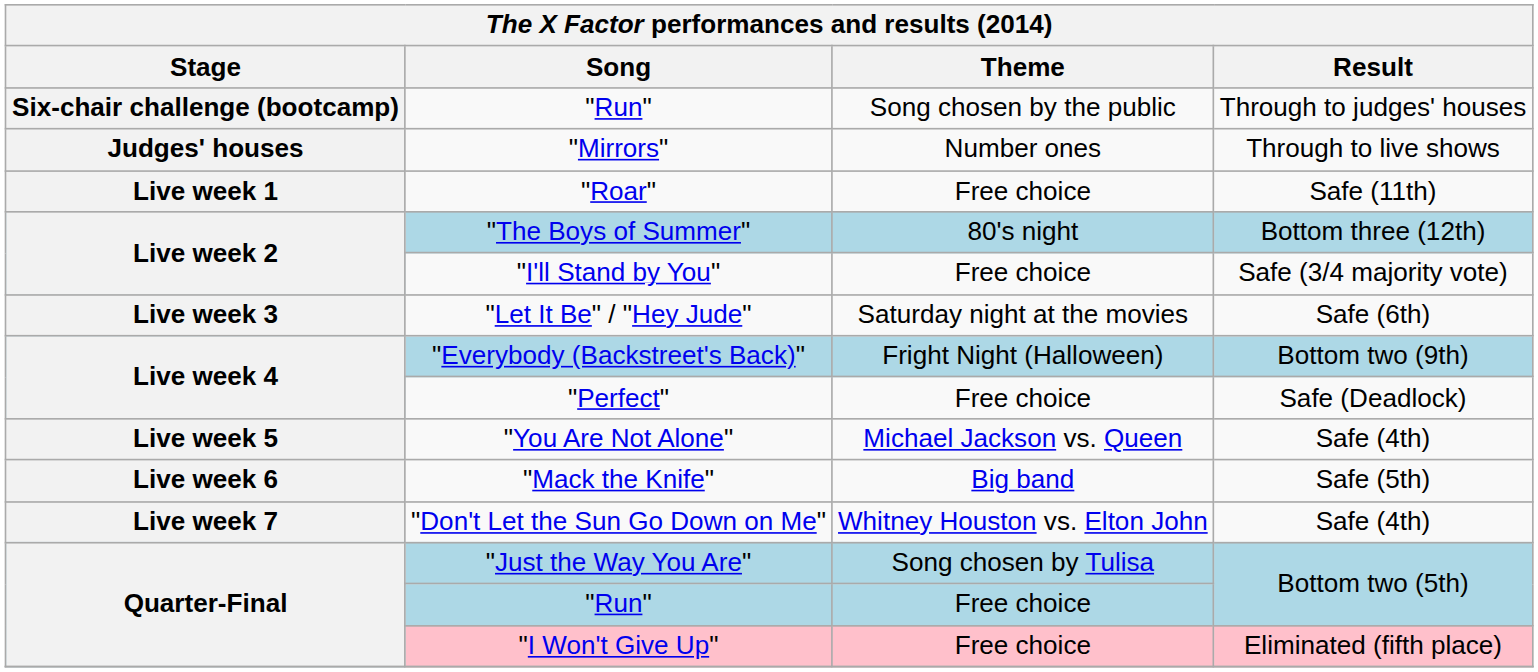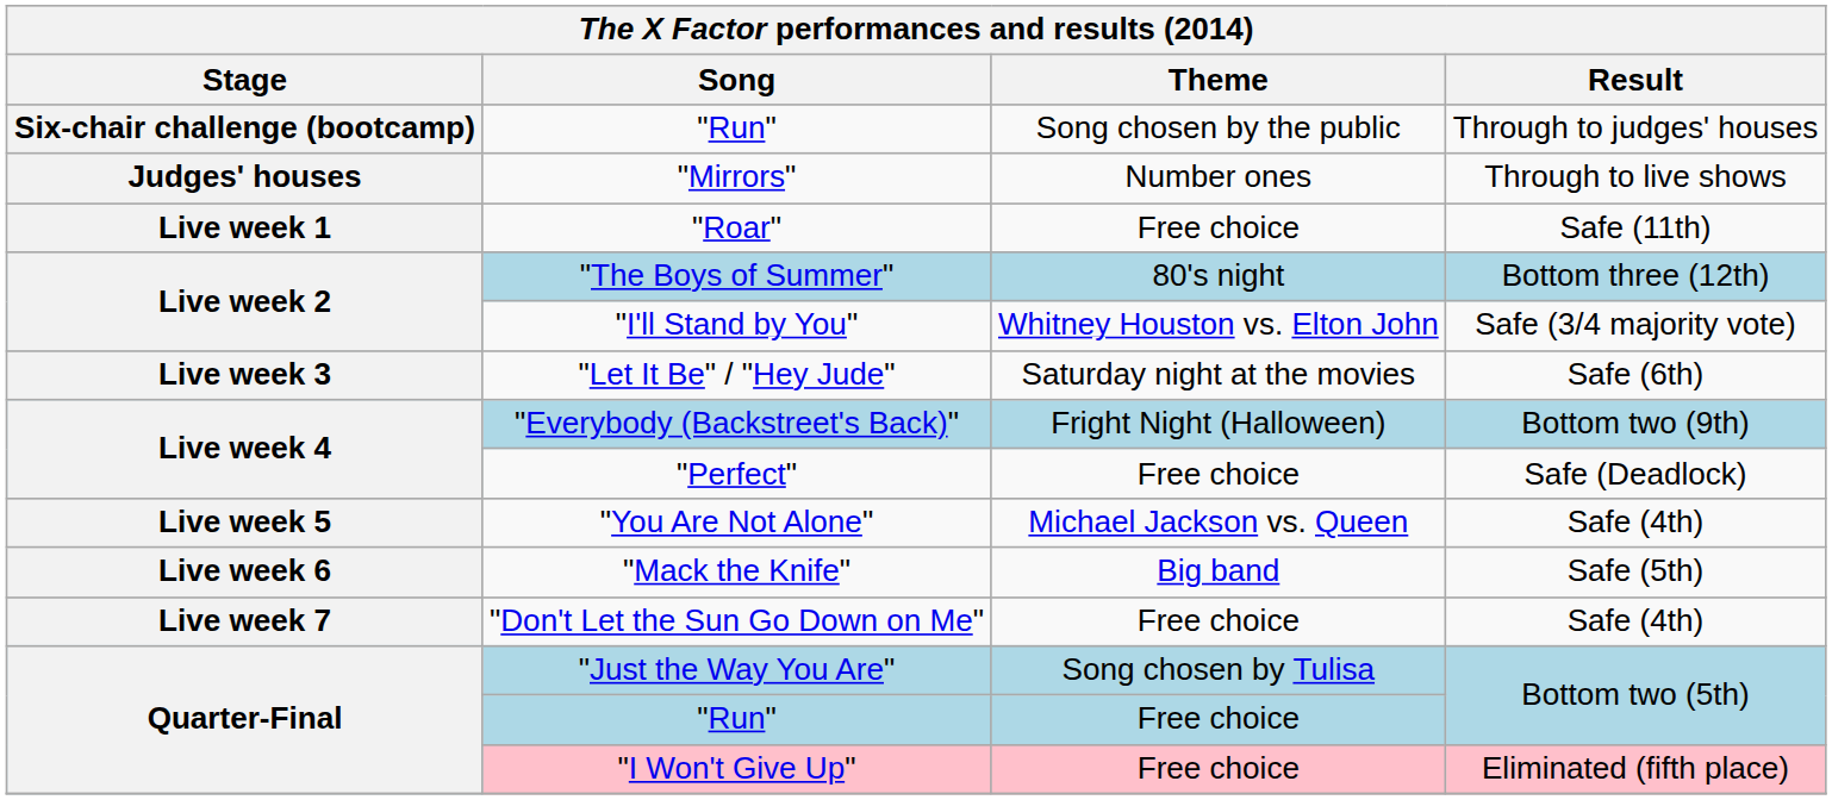"I'll Stand by You" | Theme: Free choice -> Whitney Houston vs. Elton John
"Don't Let the Sun Go Down on Me" | Theme: Whitney Houston vs. Elton John -> Free choice
